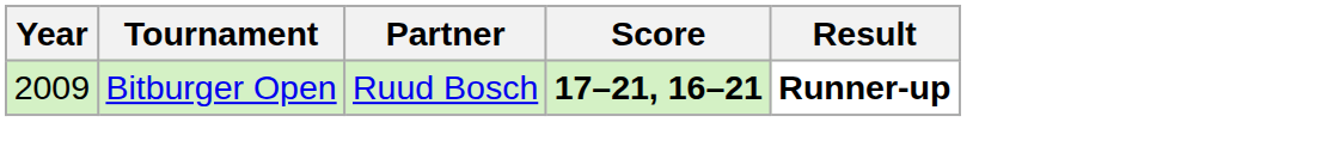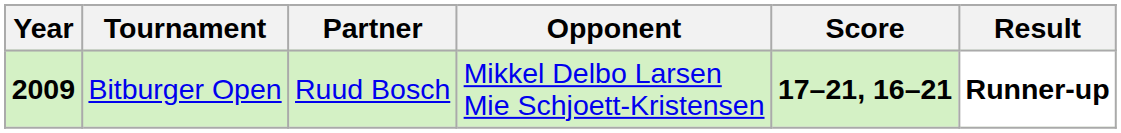+ column: Opponent | Mikkel Delbo Larsen Mie Schjoett-Kristensen
Bitburger Open | Year: normal -> bold
